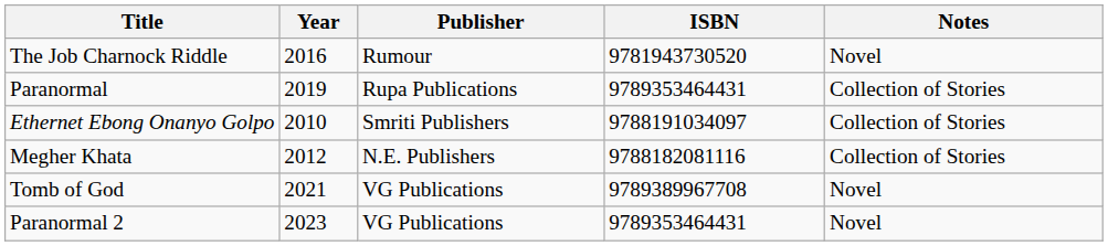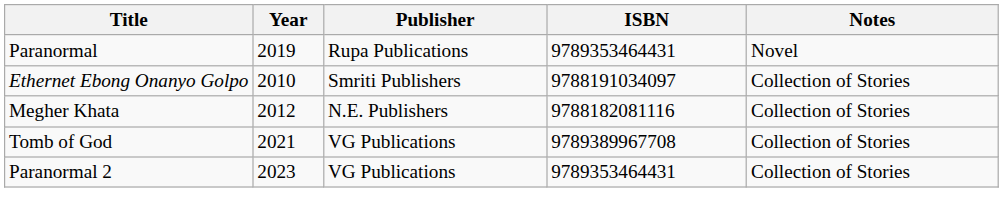- row: The Job Charnock Riddle | 2016 | Rumour | 9781943730520 | Novel
Paranormal | Notes: Collection of Stories -> Novel
Tomb of God | Notes: Novel -> Collection of Stories
Paranormal 2 | Notes: Novel -> Collection of Stories
